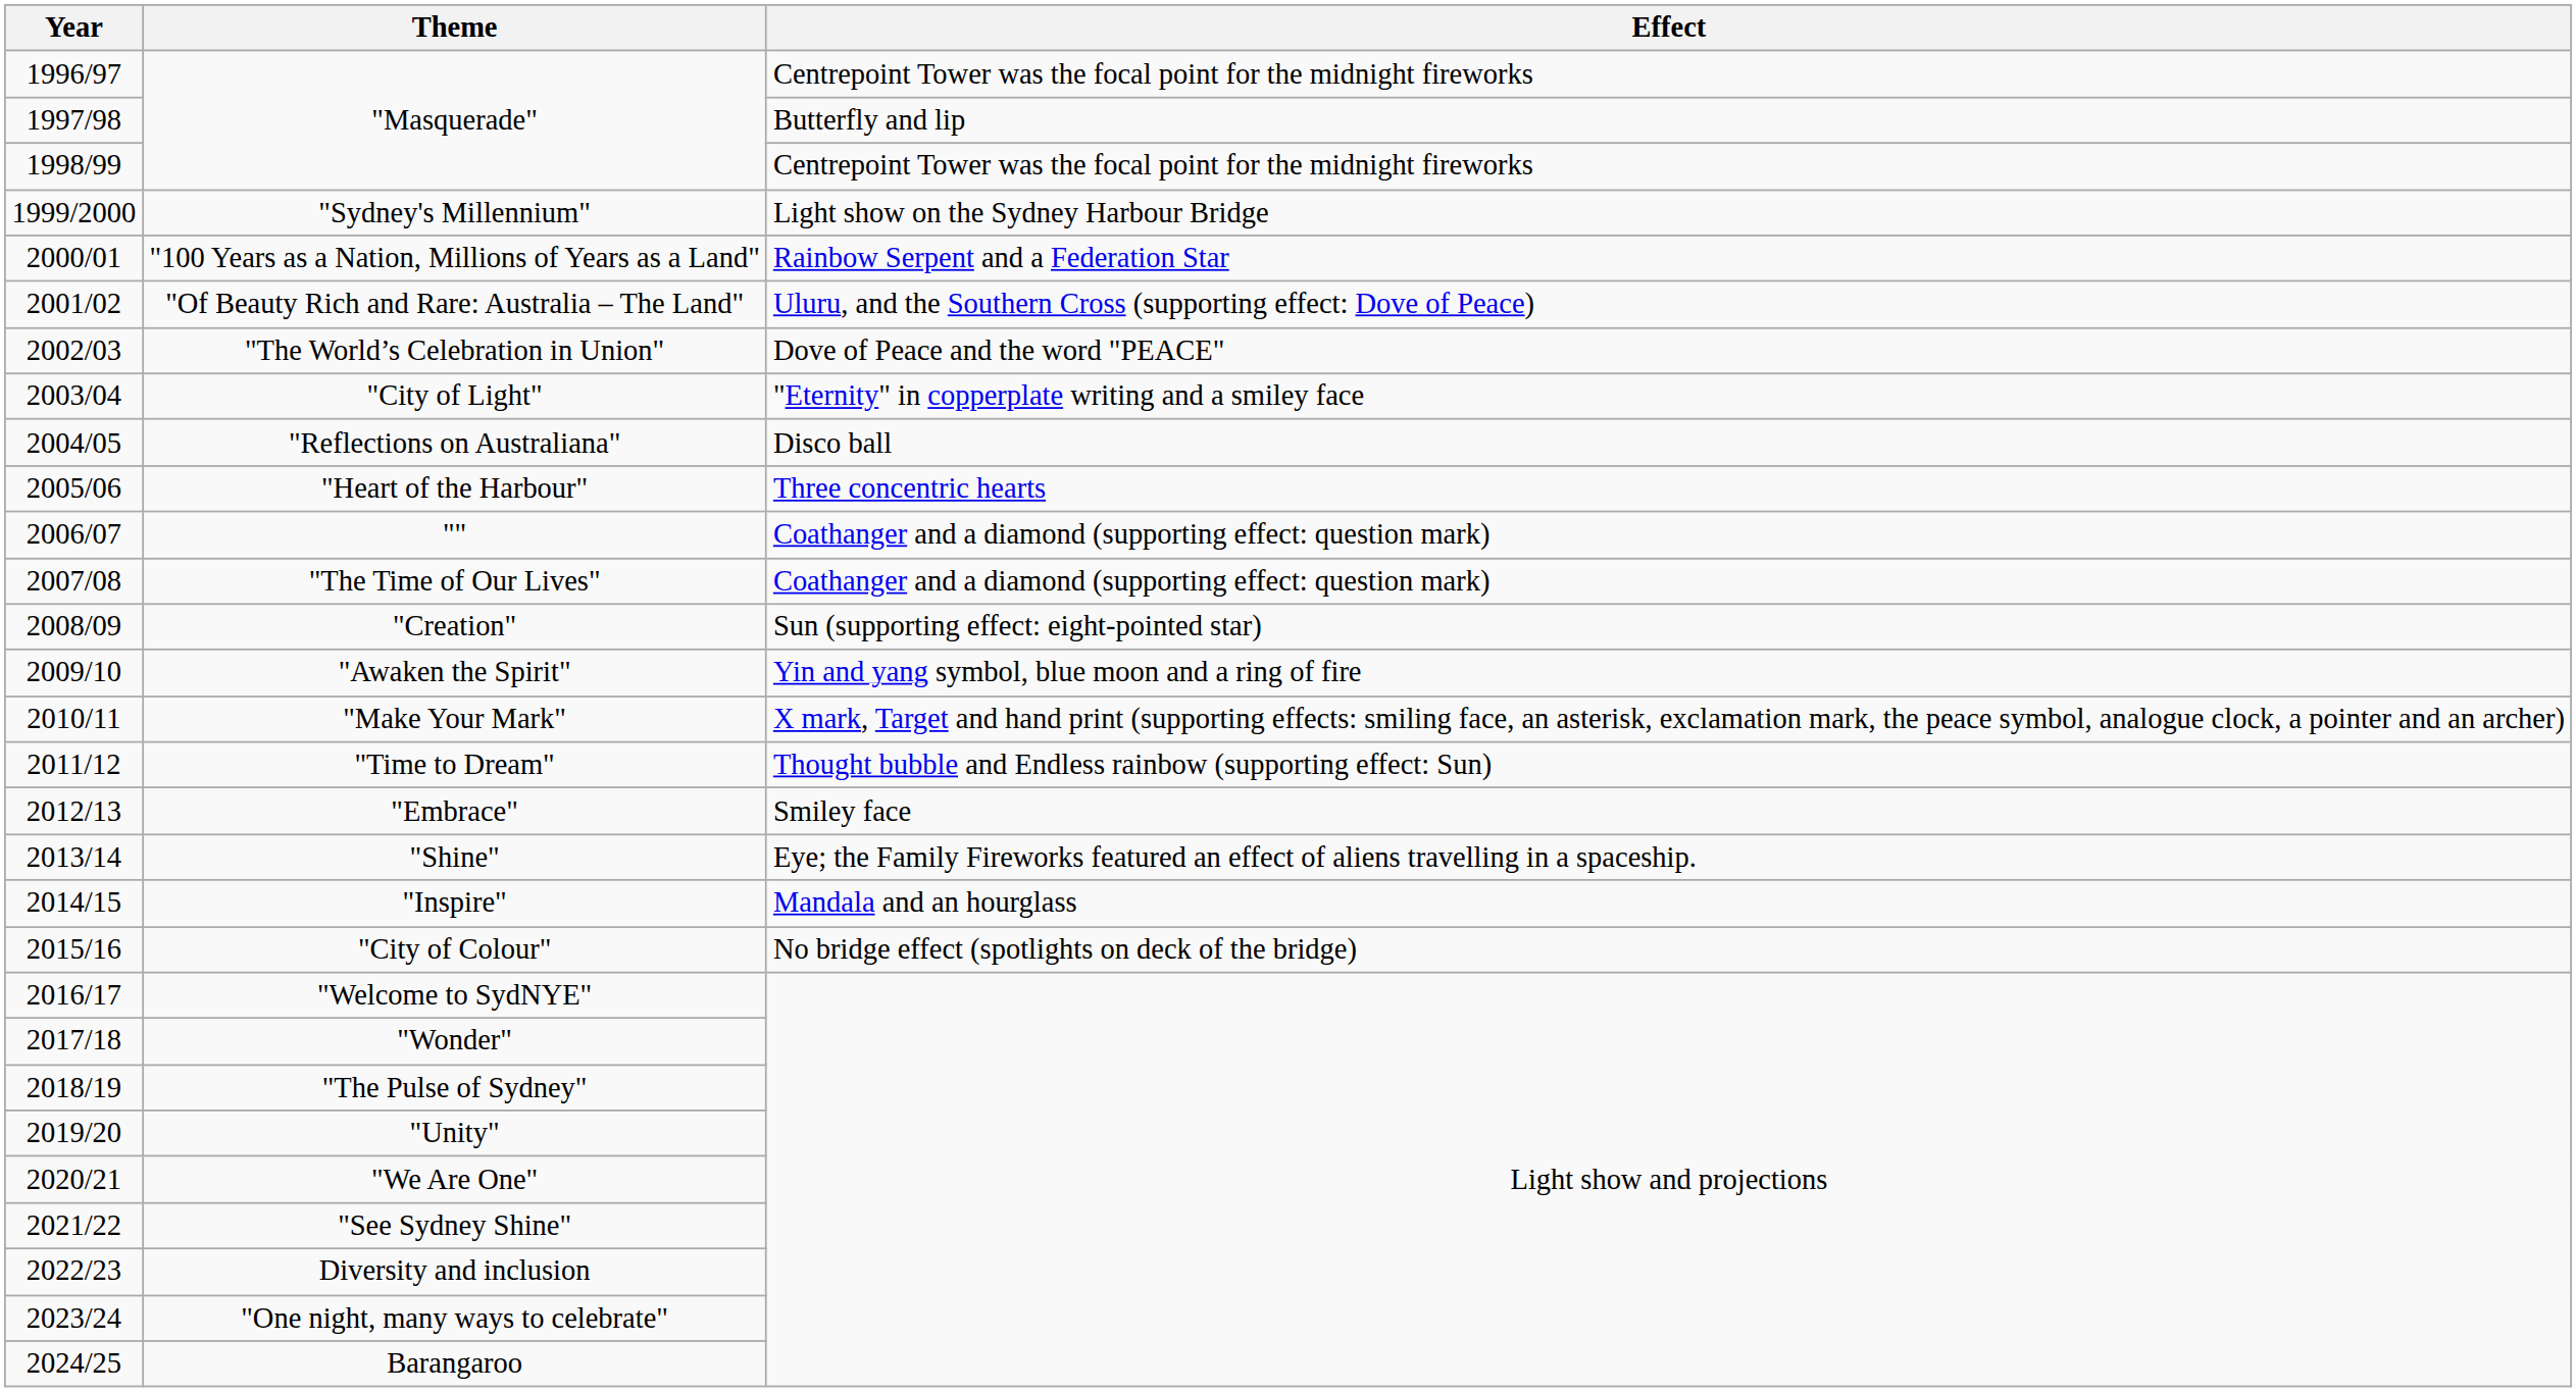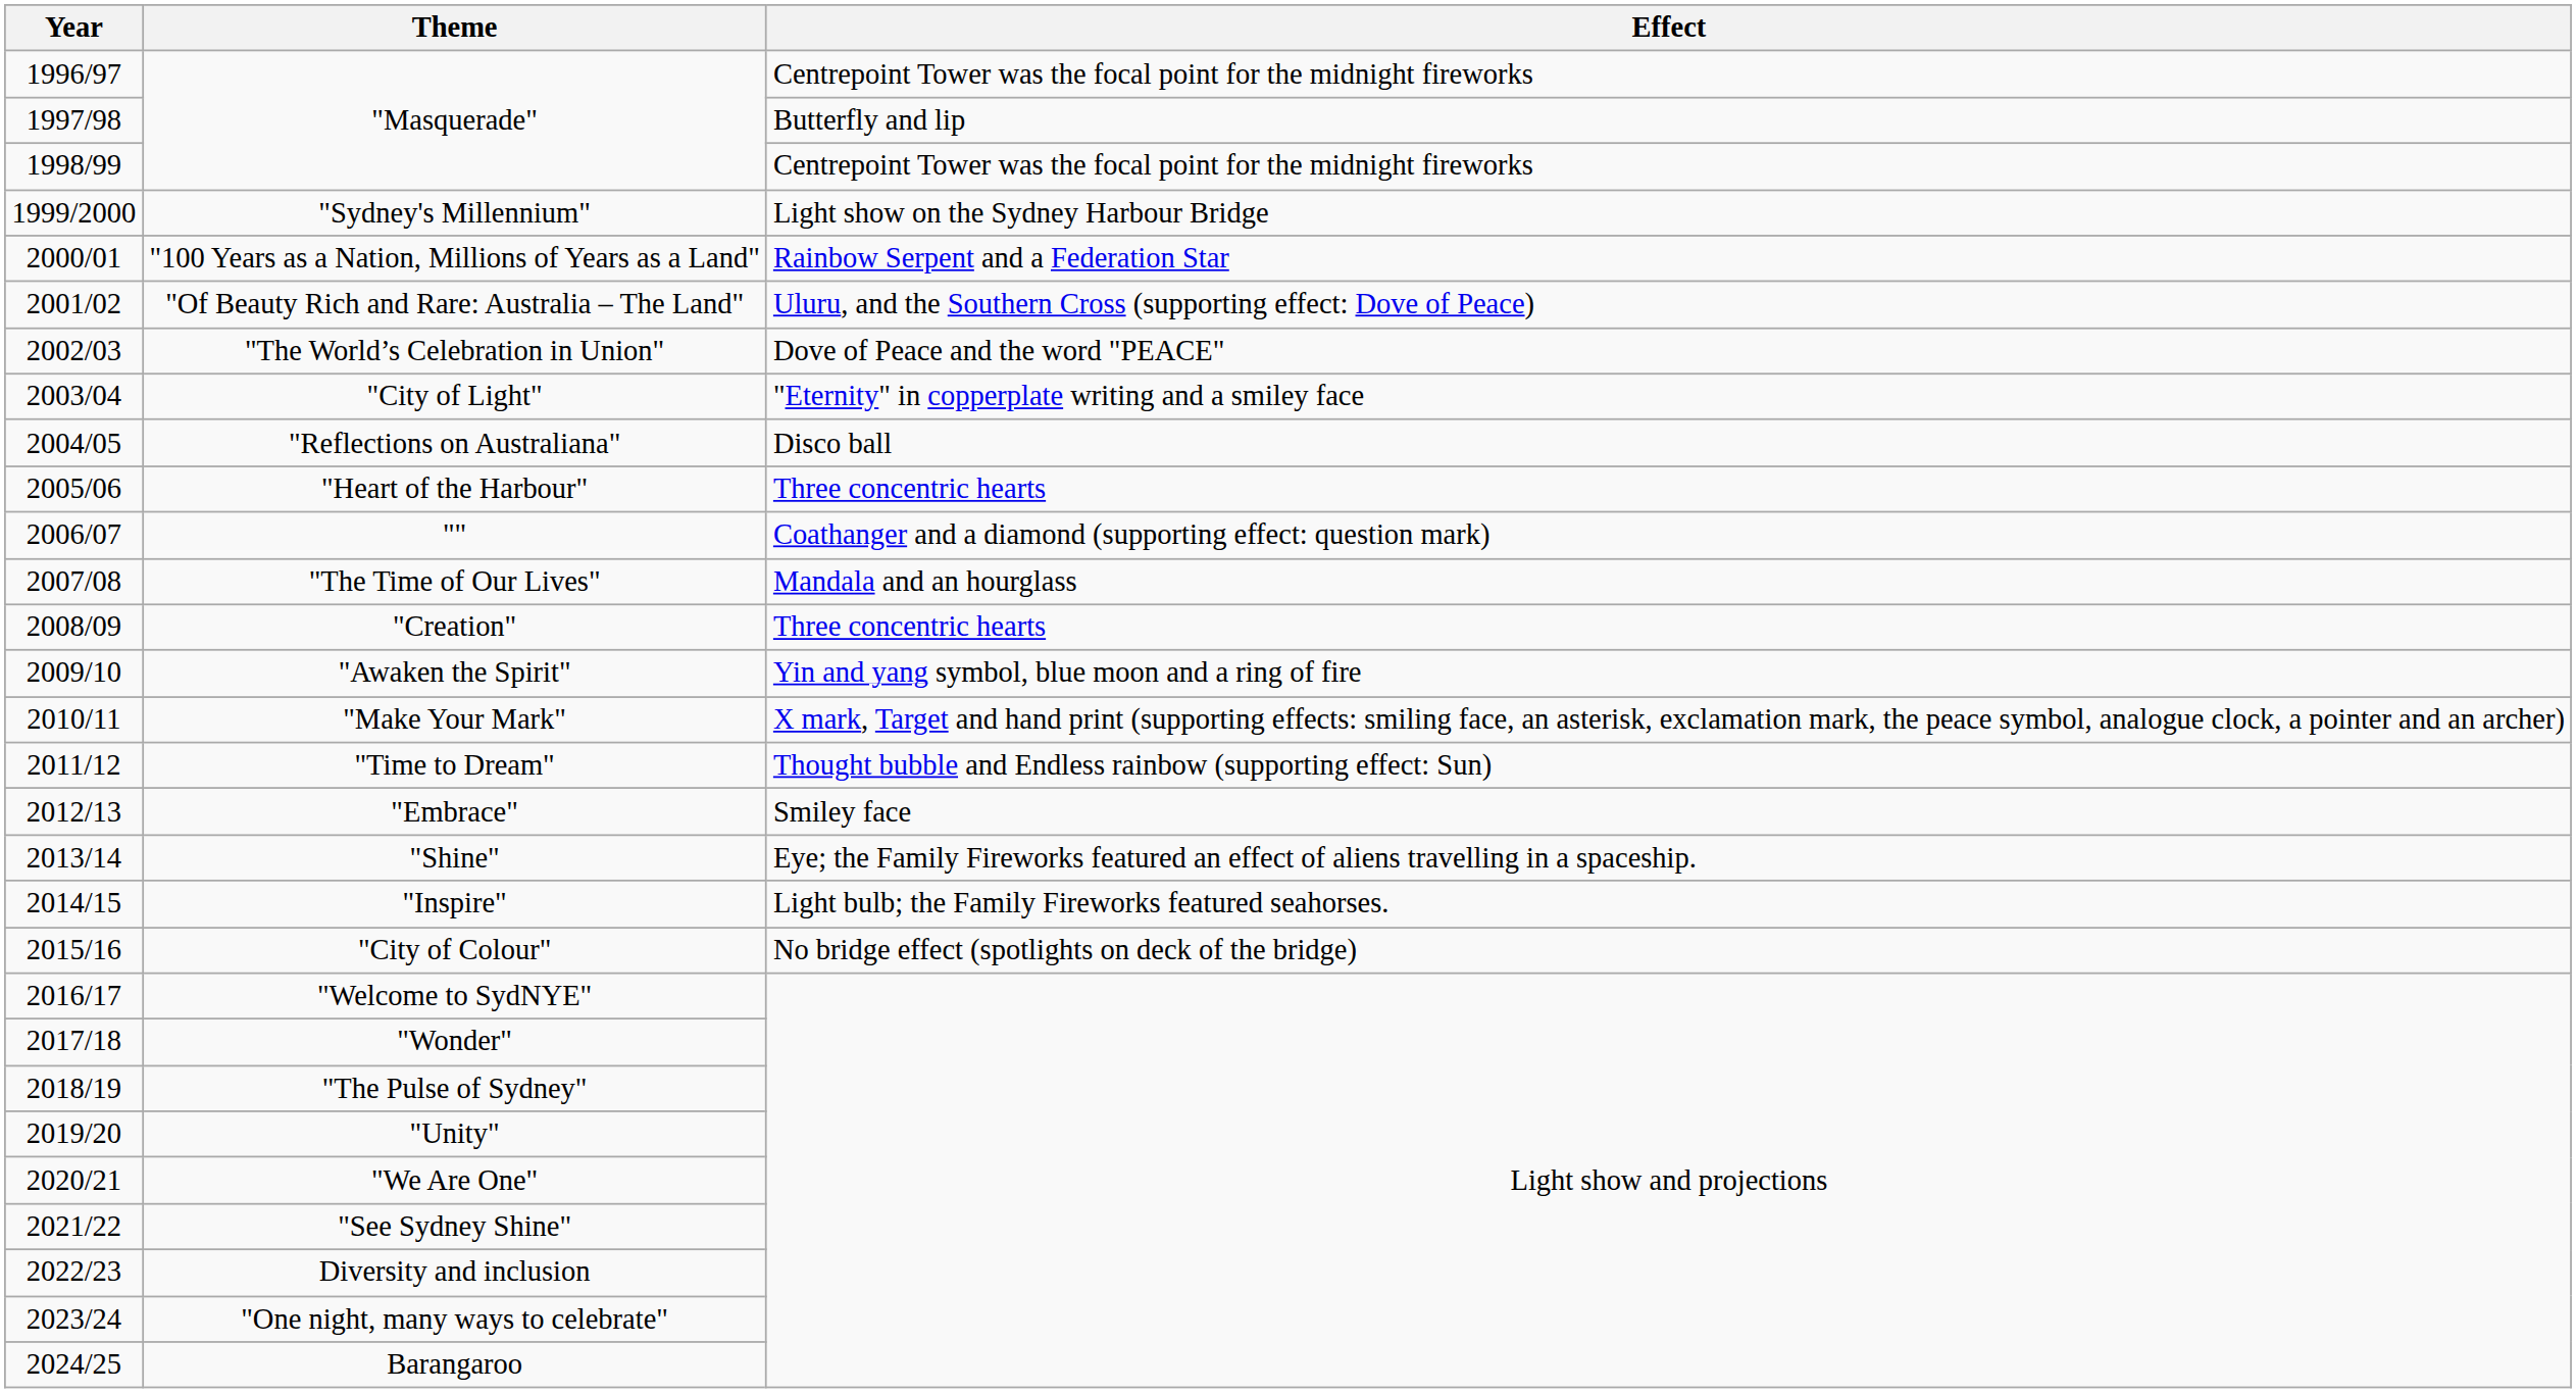"The Time of Our Lives" | Effect: Coathanger and a diamond (supporting effect: question mark) -> Mandala and an hourglass
"Creation" | Effect: Sun (supporting effect: eight-pointed star) -> Three concentric hearts
"Inspire" | Effect: Mandala and an hourglass -> Light bulb; the Family Fireworks featured seahorses.
